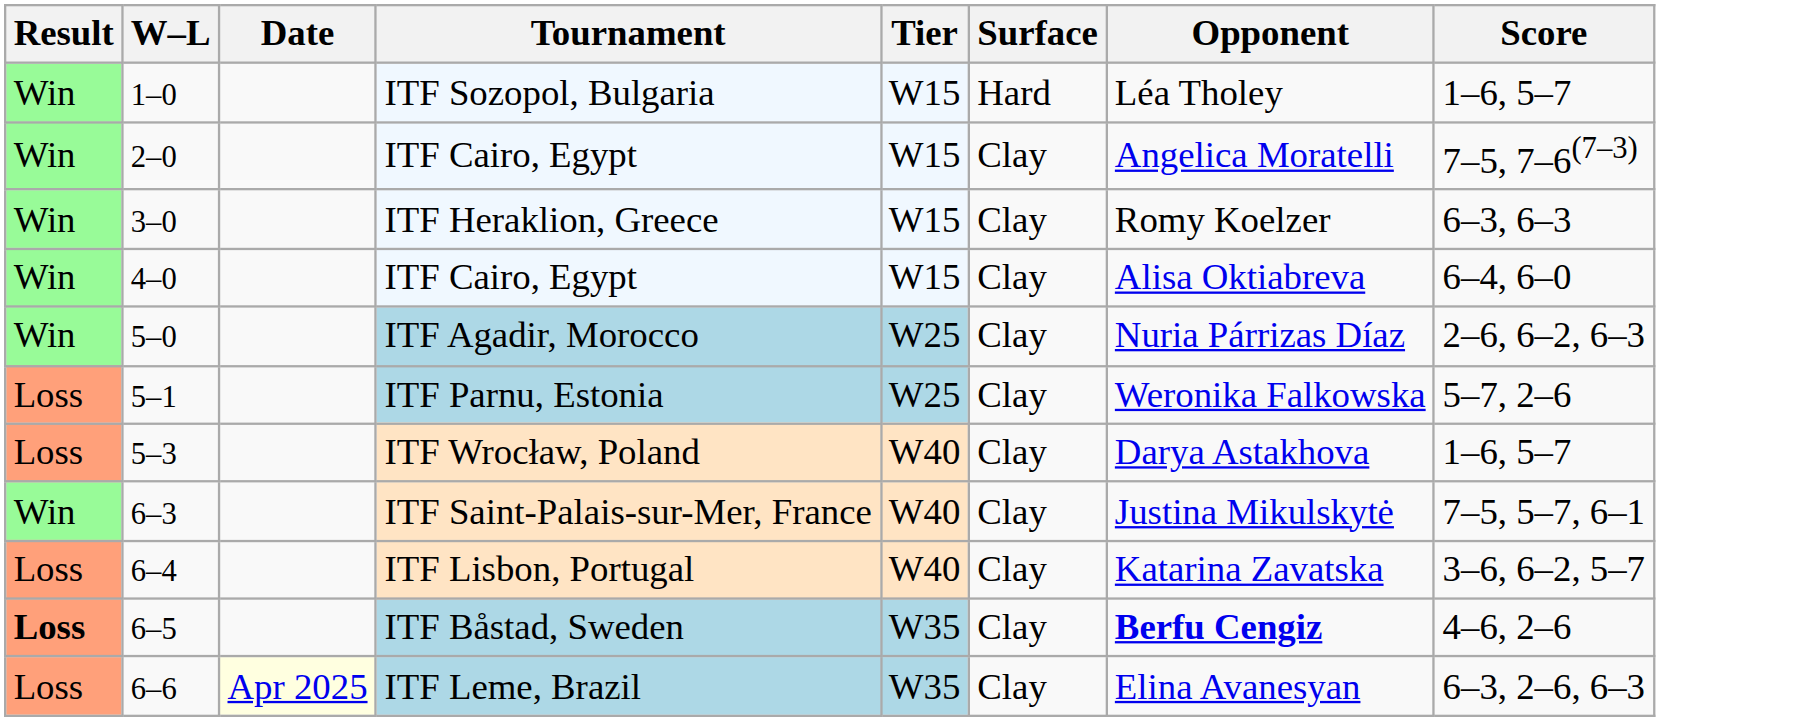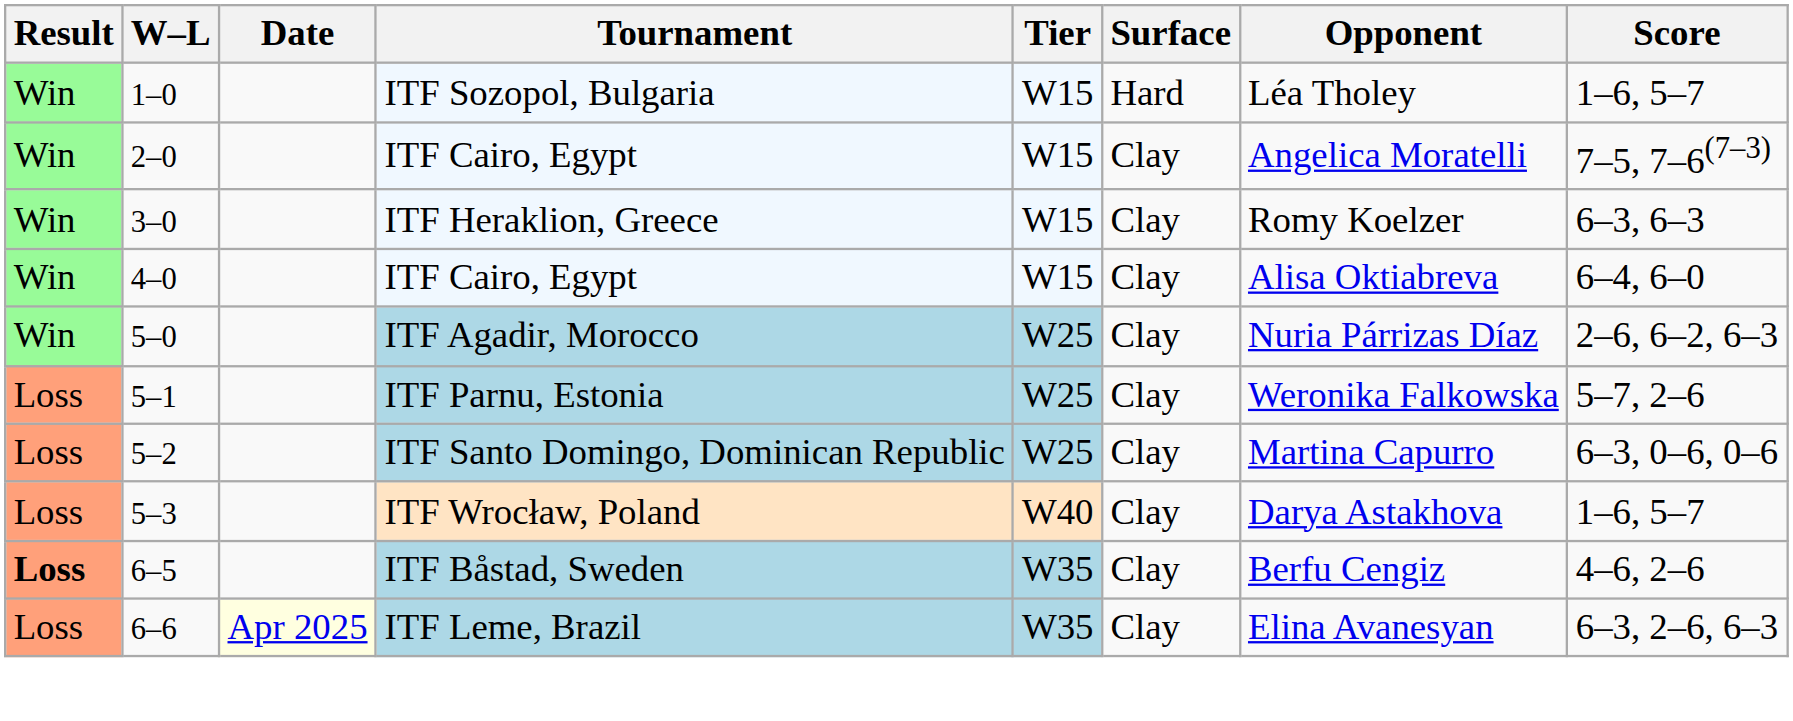+ row: Loss | 5–2 | ITF Santo Domingo, Dominican Republic | W25 | Clay | Martina Capurro | 6–3, 0–6, 0–6
- row: Win | 6–3 | ITF Saint-Palais-sur-Mer, France | W40 | Clay | Justina Mikulskytė | 7–5, 5–7, 6–1
- row: Loss | 6–4 | ITF Lisbon, Portugal | W40 | Clay | Katarina Zavatska | 3–6, 6–2, 5–7
ITF Båstad, Sweden | Opponent: bold -> normal
